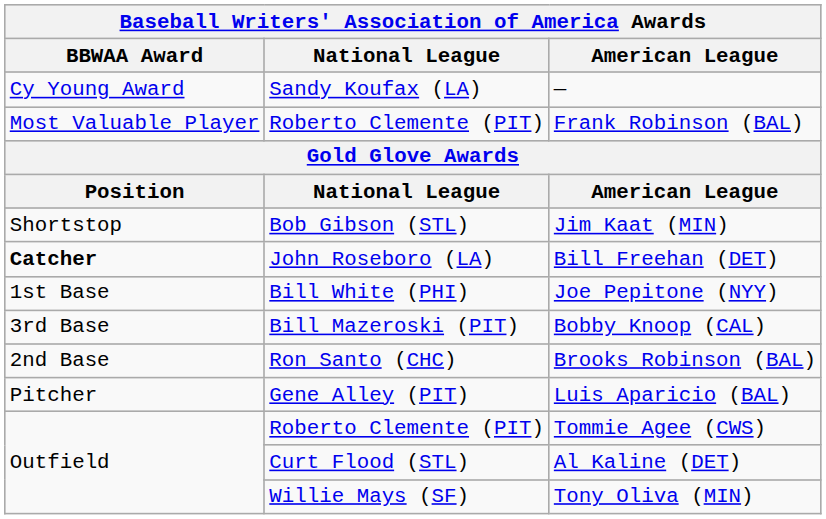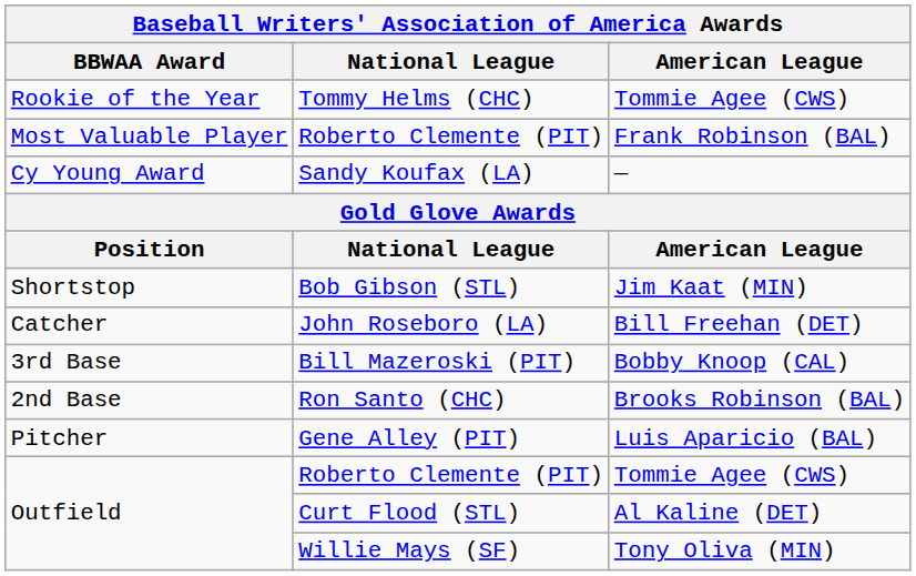+ row: Rookie of the Year | Tommy Helms (CHC) | Tommie Agee (CWS)
rows swapped: Sandy Koufax (LA) <-> Roberto Clemente (PIT) / Frank Robinson (BAL)
John Roseboro (LA) | BBWAA Award: bold -> normal
- row: 1st Base | Bill White (PHI) | Joe Pepitone (NYY)
